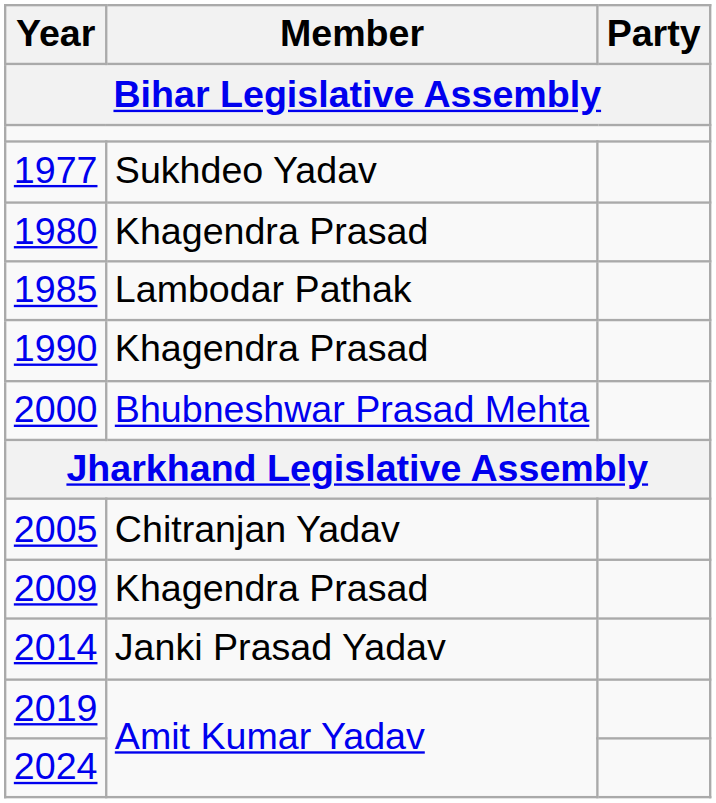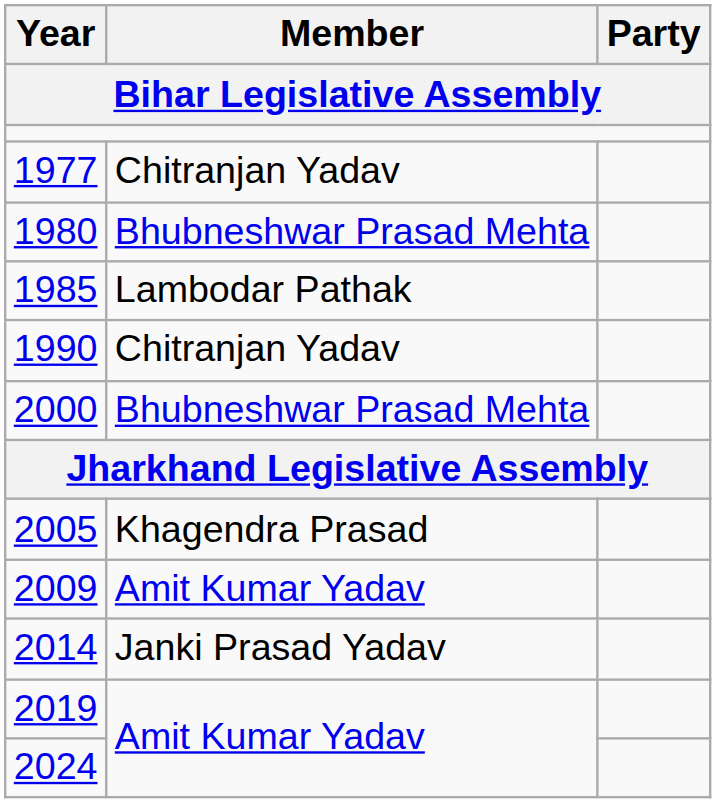1977 | Member: Sukhdeo Yadav -> Chitranjan Yadav
1980 | Member: Khagendra Prasad -> Bhubneshwar Prasad Mehta
1990 | Member: Khagendra Prasad -> Chitranjan Yadav
2005 | Member: Chitranjan Yadav -> Khagendra Prasad
2009 | Member: Khagendra Prasad -> Amit Kumar Yadav
